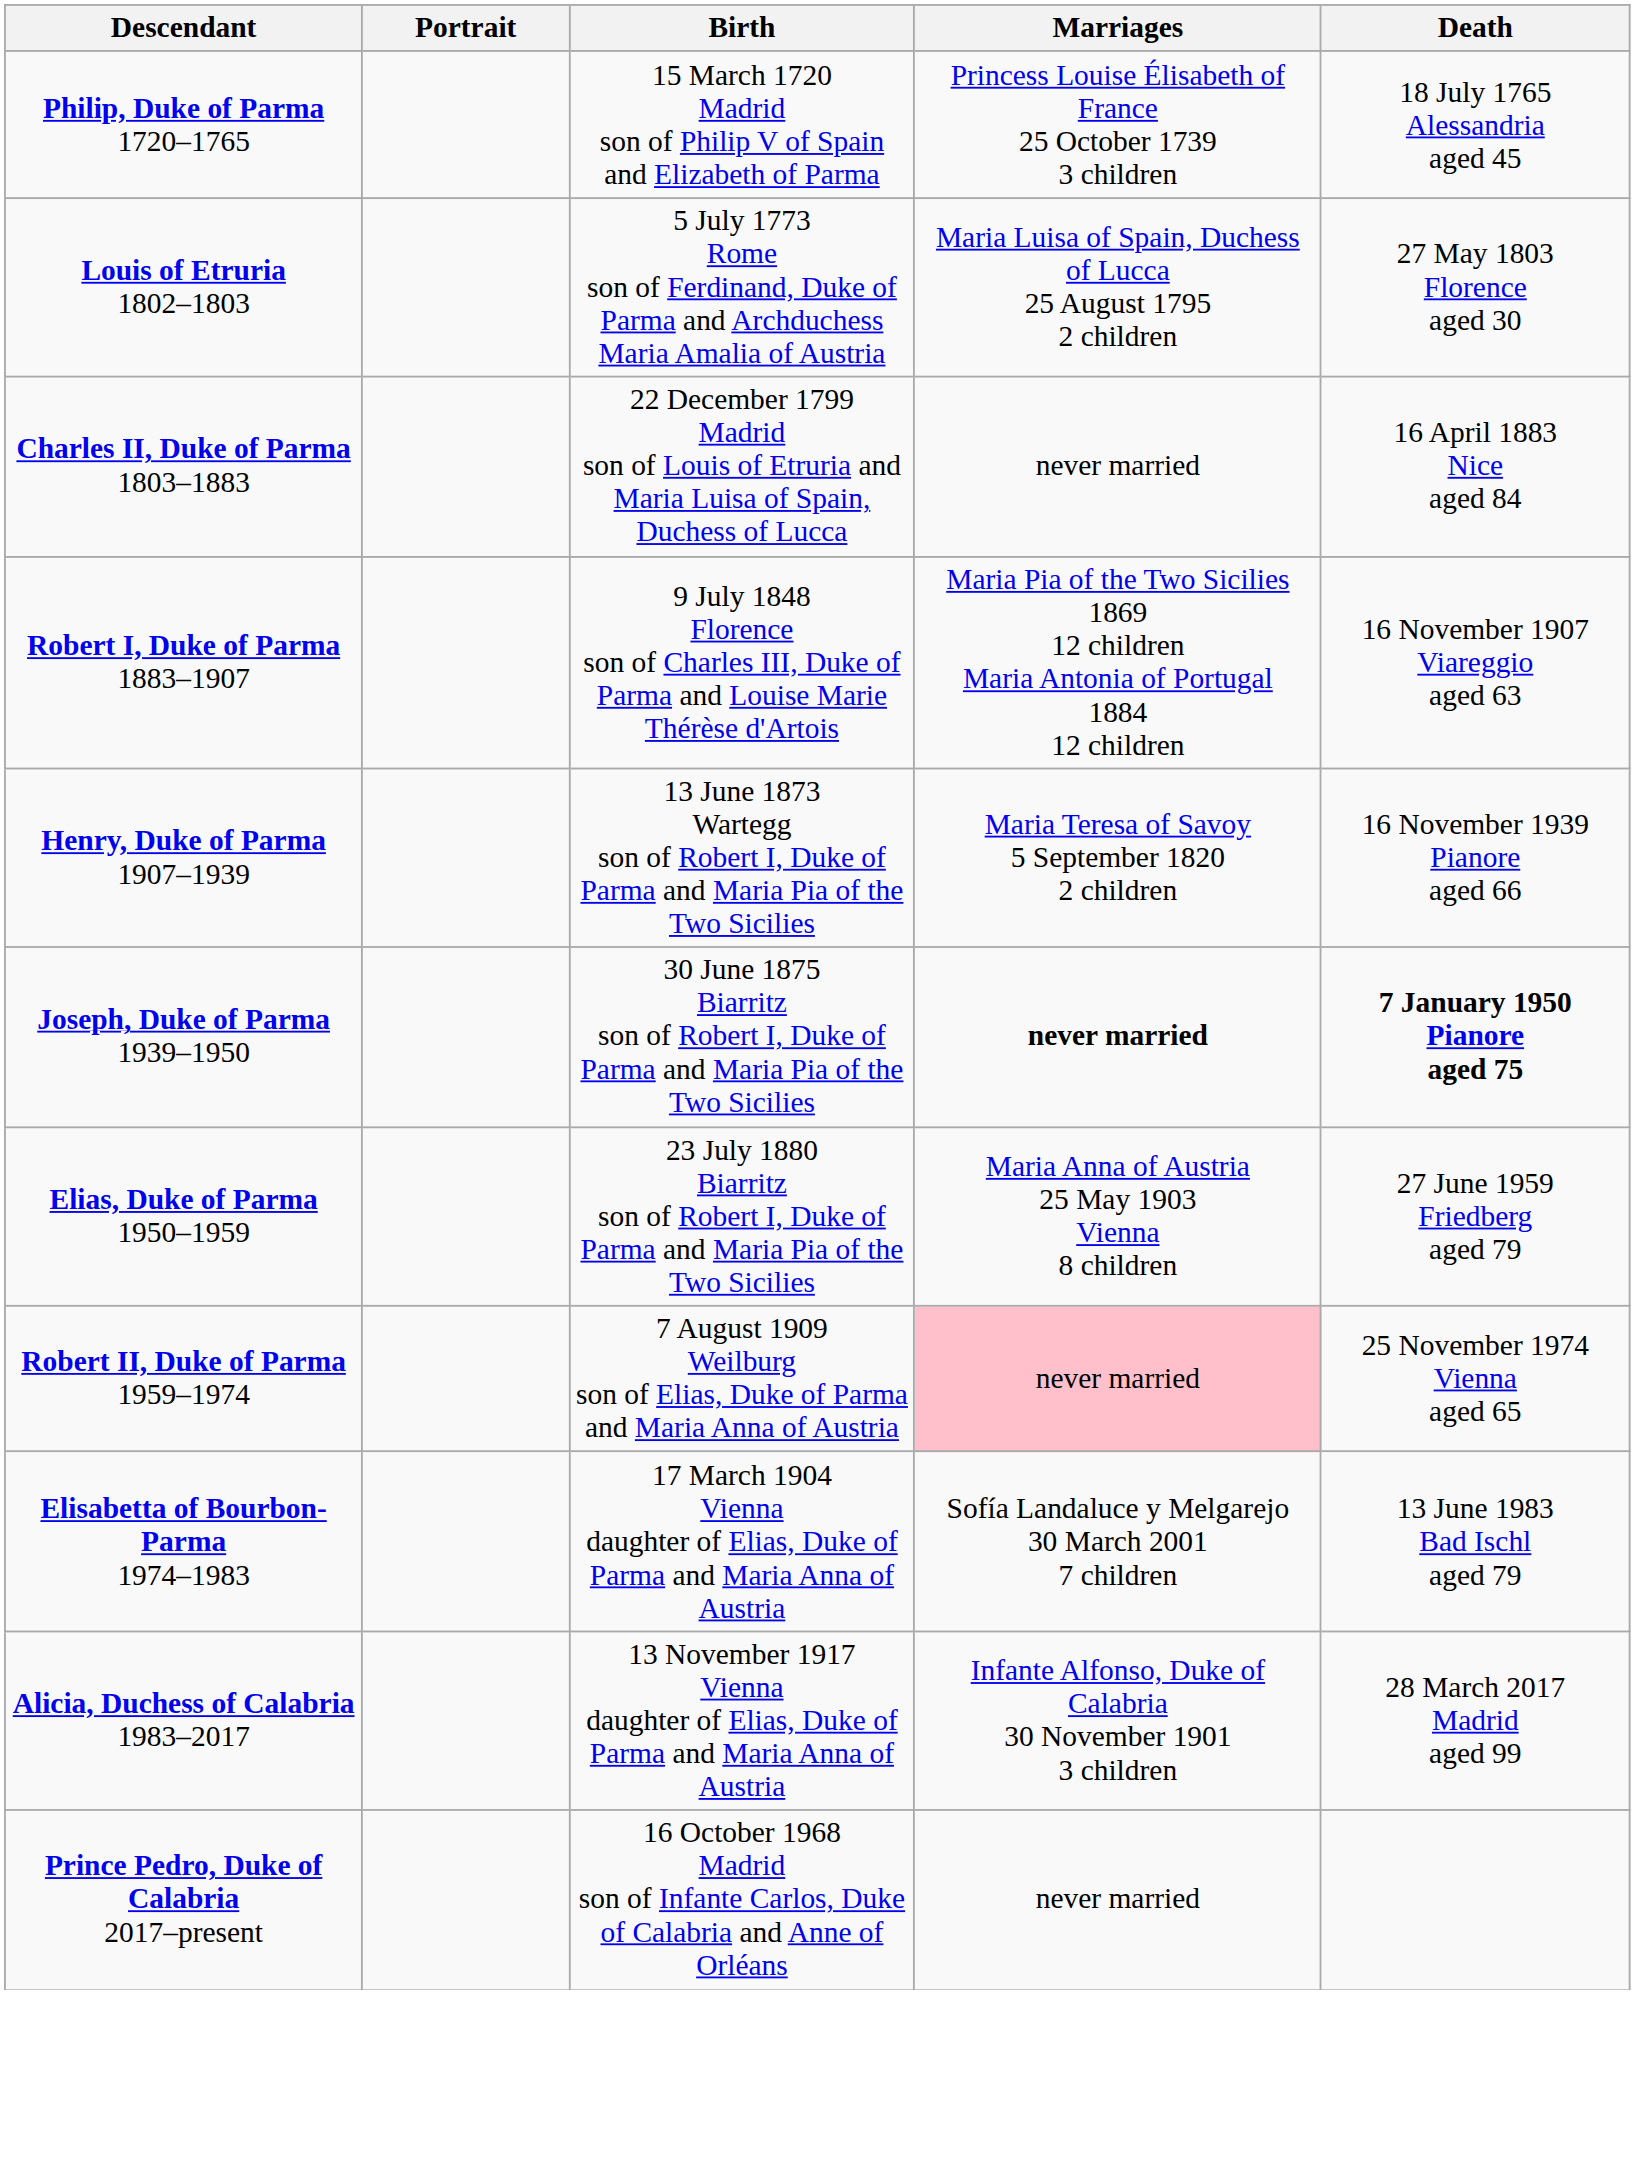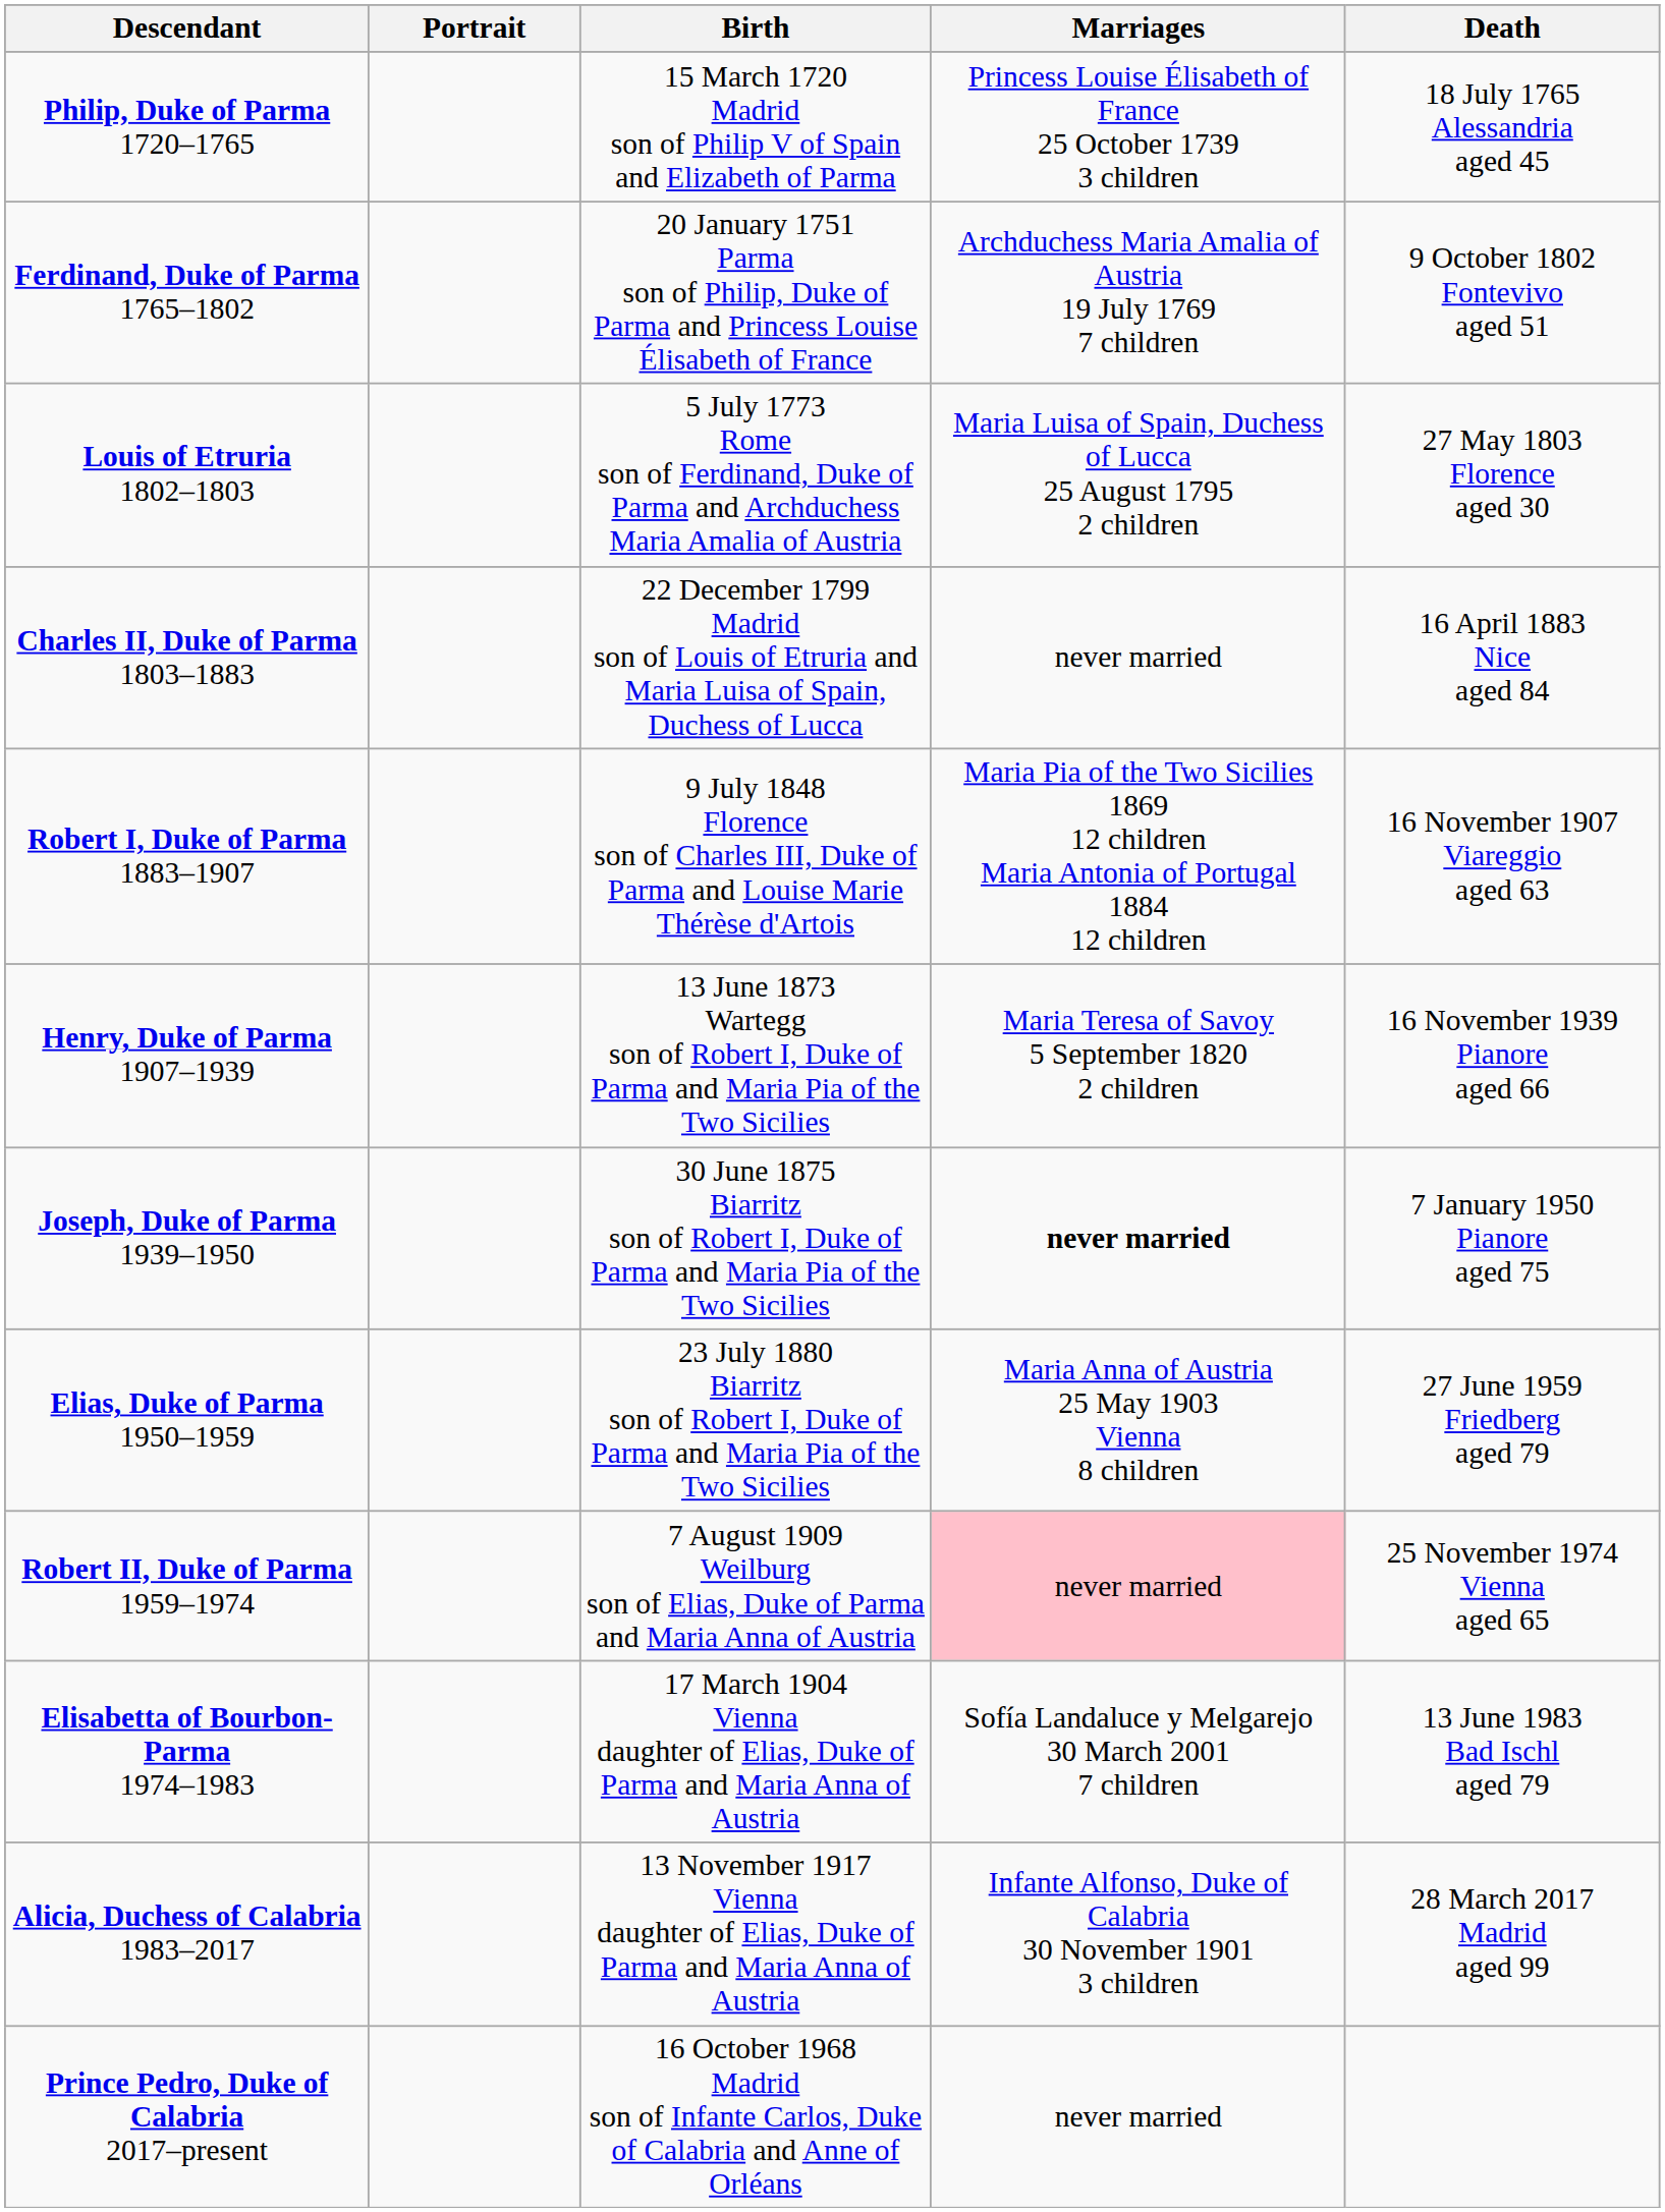+ row: Ferdinand, Duke of Parma 1765–1802 | 20 January 1751 Parma son of Philip, Duke of Parma and Princess Louise Élisabeth of France | Archduchess Maria Amalia of Austria 19 July 1769 7 children | 9 October 1802 Fontevivo aged 51
Joseph, Duke of Parma 1939–1950 | Death: bold -> normal
